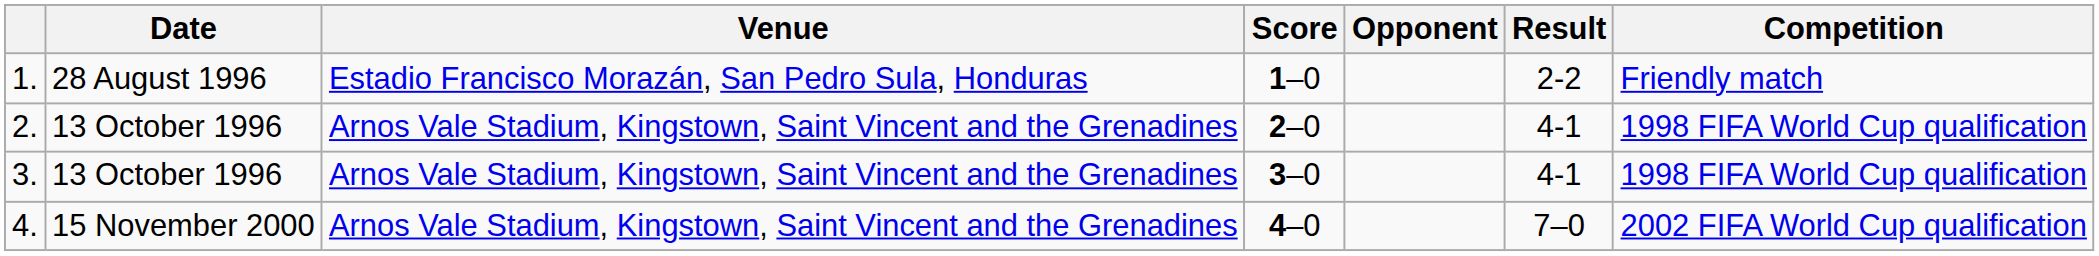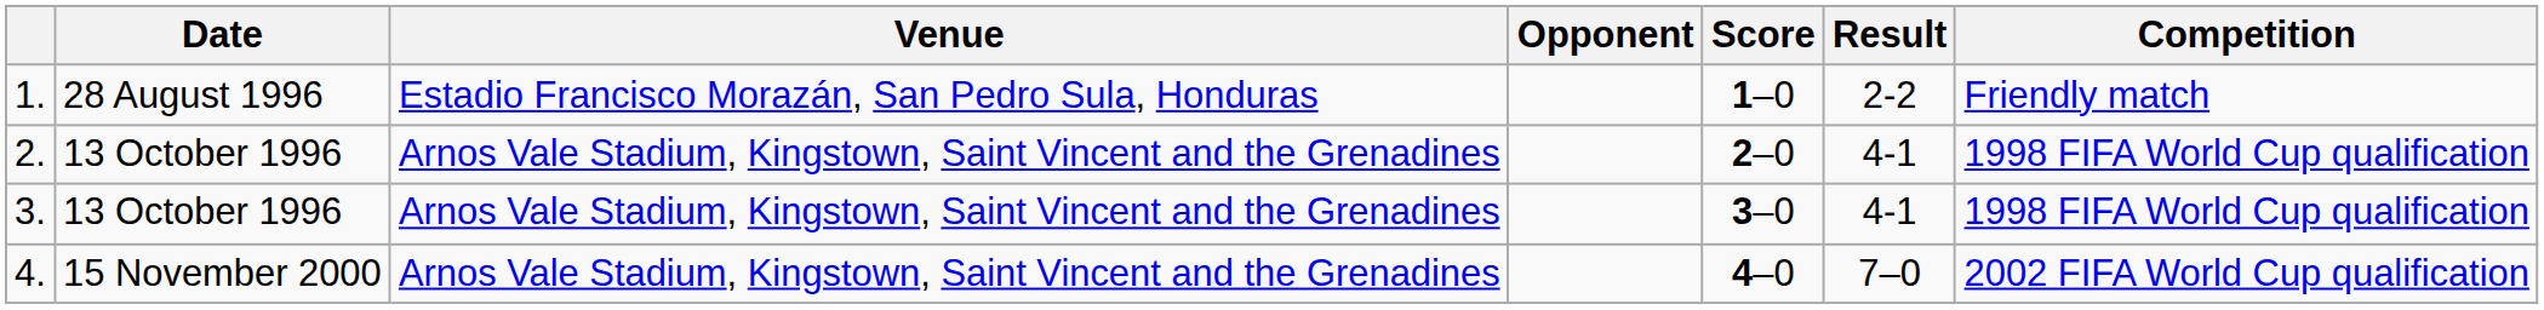columns swapped: Opponent <-> Score
